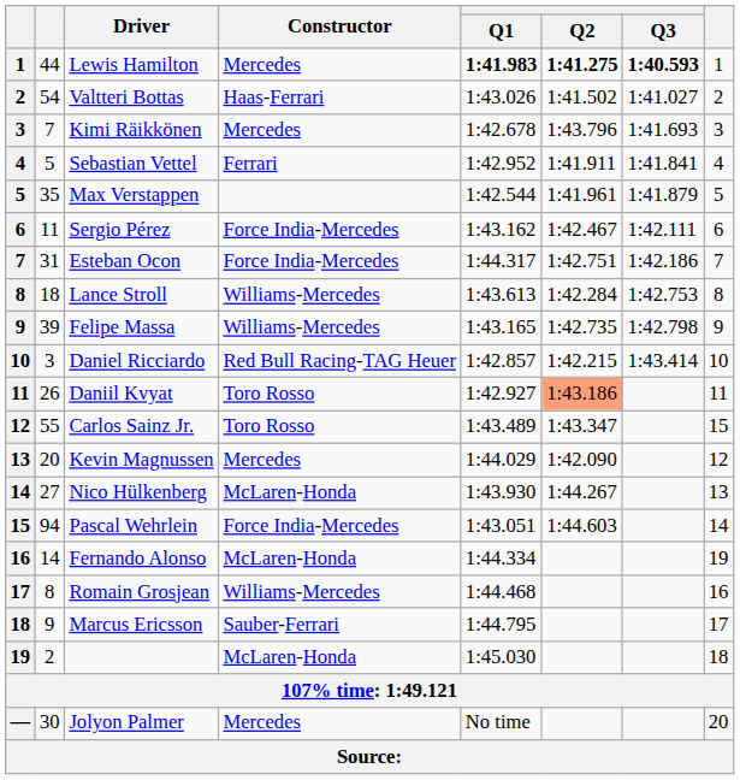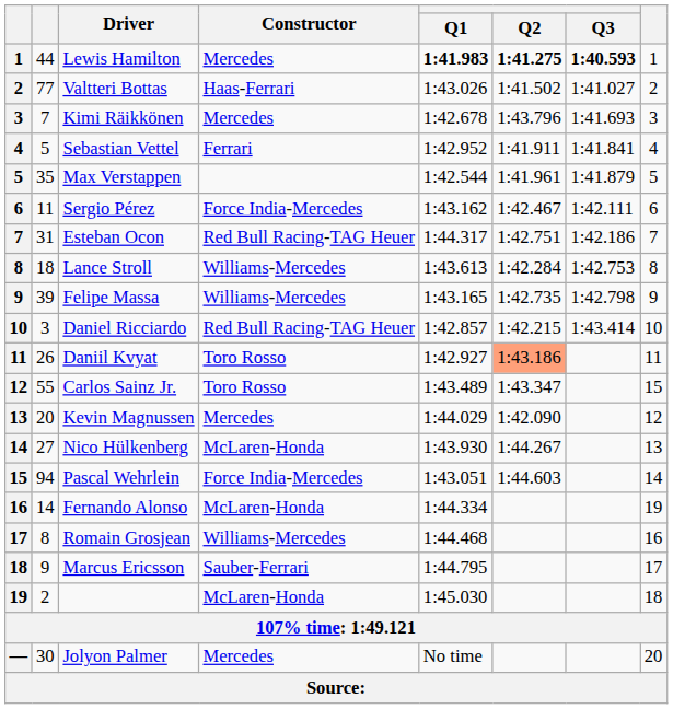Valtteri Bottas | column 2: 54 -> 77
Esteban Ocon | Constructor: Force India-Mercedes -> Red Bull Racing-TAG Heuer
